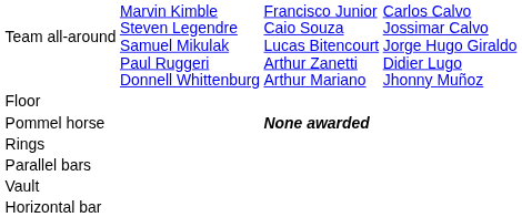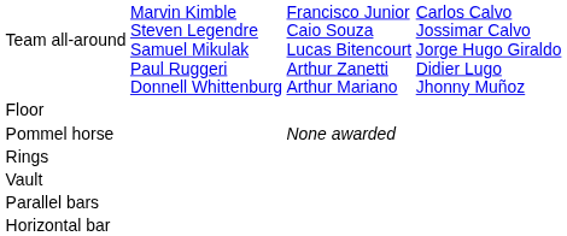Pommel horse | column 3: bold -> normal
rows swapped: Vault <-> Parallel bars
